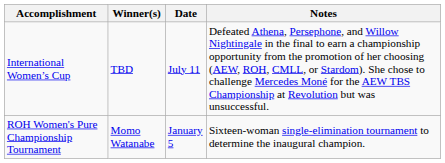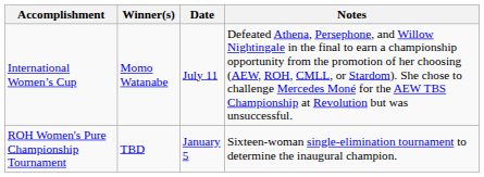International Women’s Cup | Winner(s): TBD -> Momo Watanabe
ROH Women's Pure Championship Tournament | Winner(s): Momo Watanabe -> TBD
